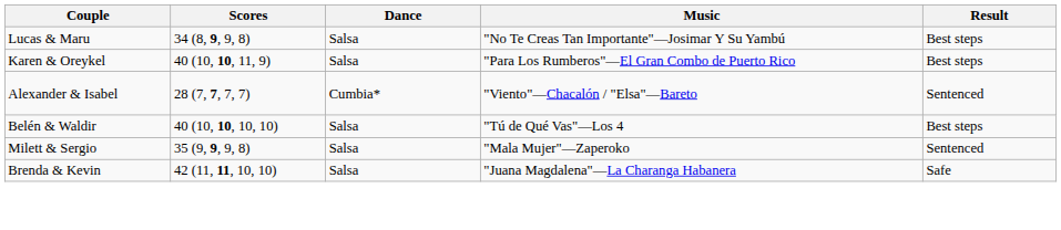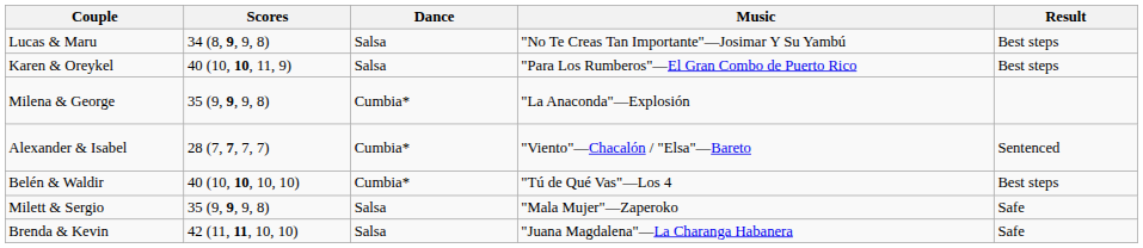+ row: Milena & George | 35 (9, 9, 9, 8) | Cumbia* | "La Anaconda"—Explosión
Belén & Waldir | Dance: Salsa -> Cumbia*
Milett & Sergio | Result: Sentenced -> Safe
